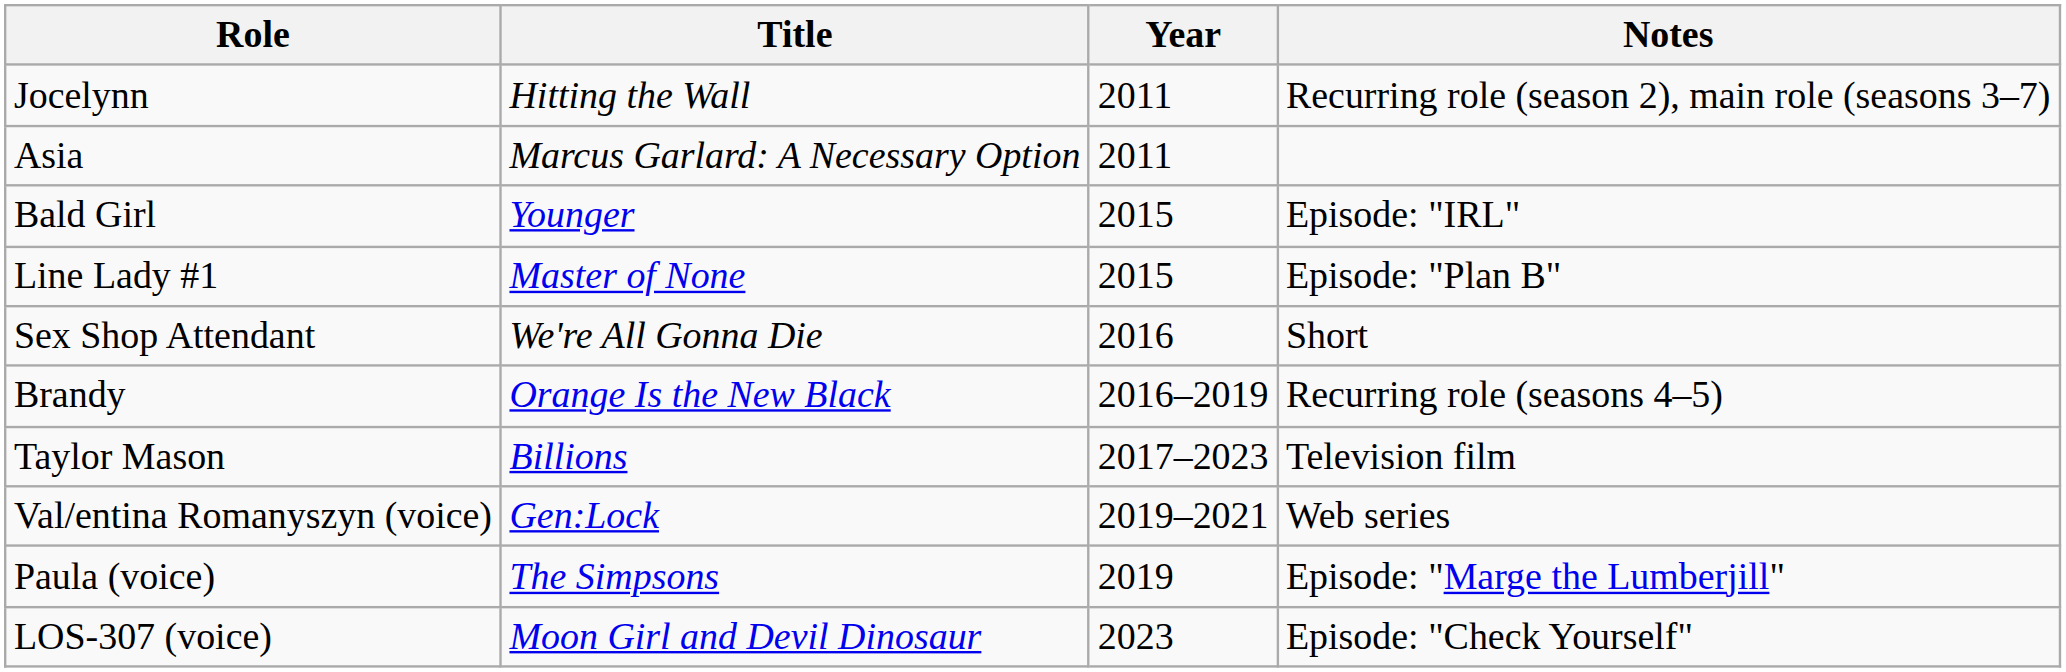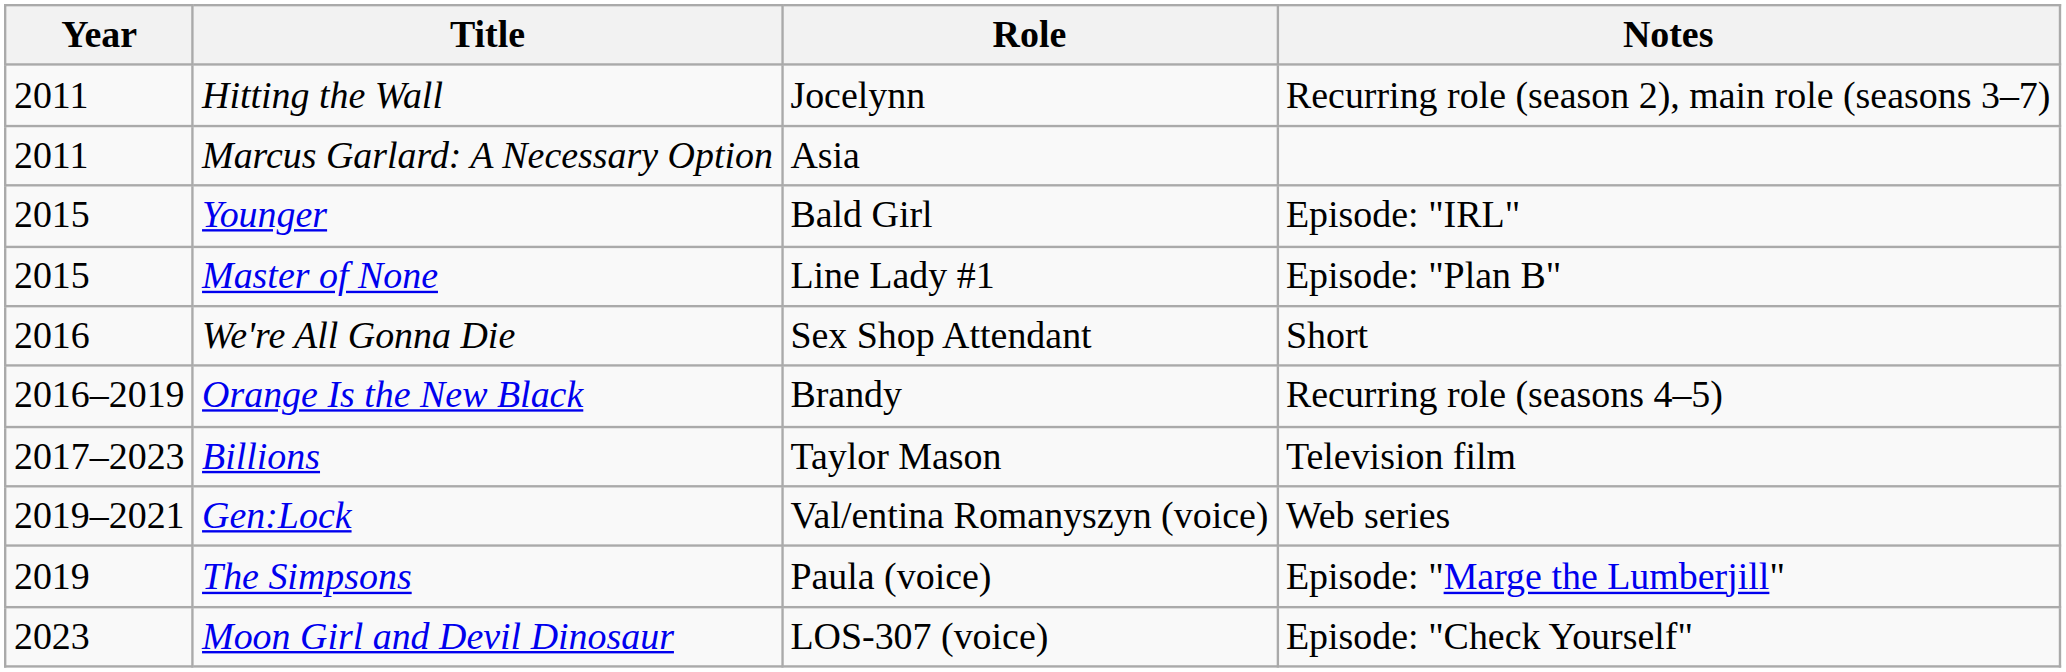columns swapped: Year <-> Role
